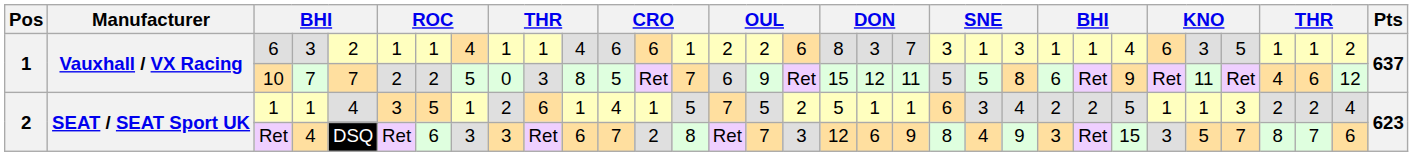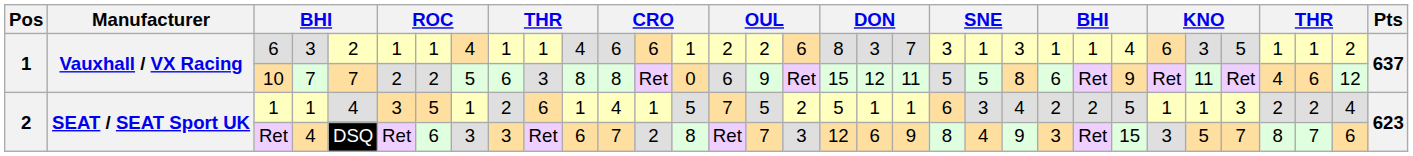10 | column 9: 0 -> 6
10 | column 12: 5 -> 8
10 | column 14: 7 -> 0
